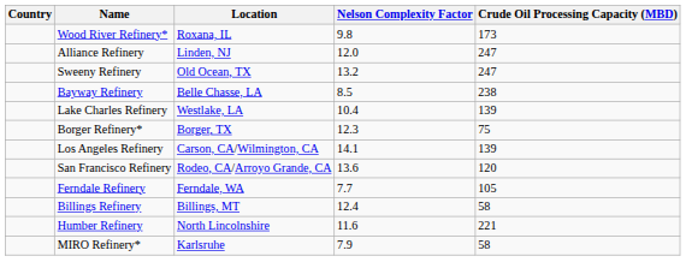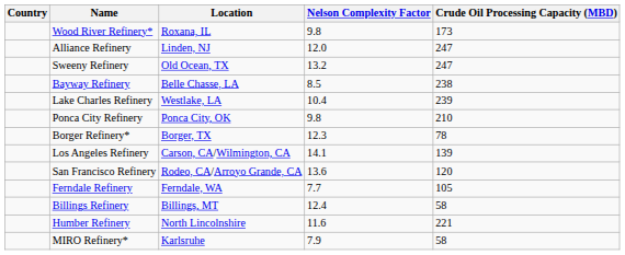Lake Charles Refinery | Crude Oil Processing Capacity (MBD): 139 -> 239
+ row: Ponca City Refinery | Ponca City, OK | 9.8 | 210
Borger Refinery* | Crude Oil Processing Capacity (MBD): 75 -> 78
